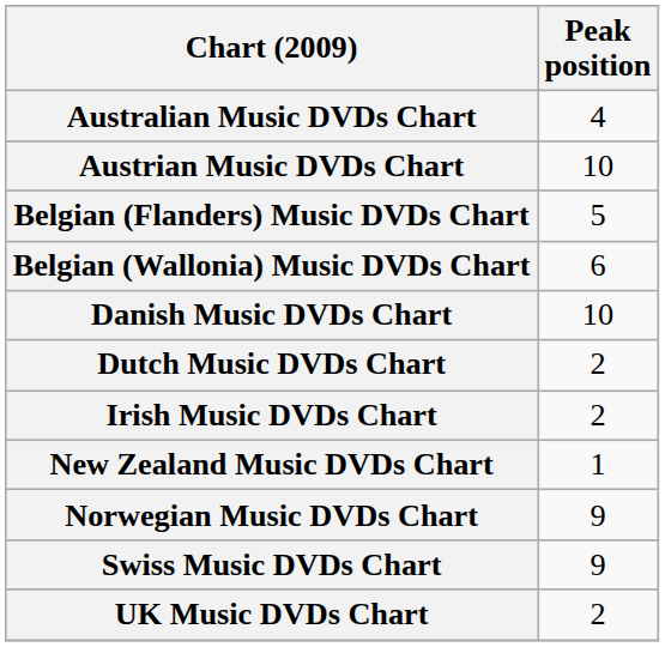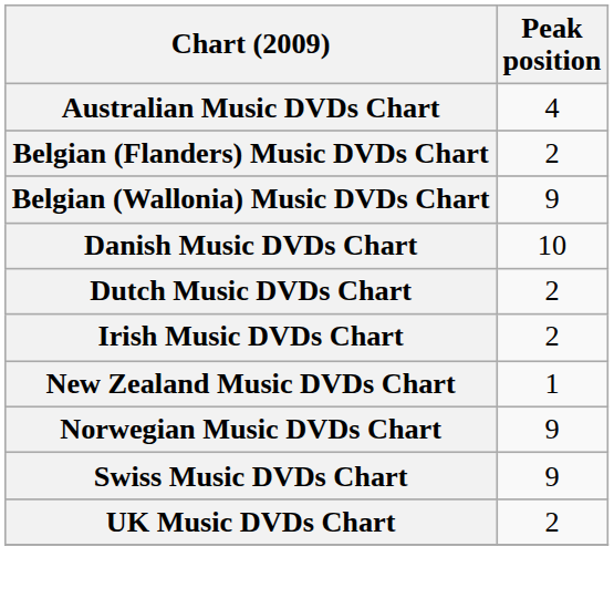- row: Austrian Music DVDs Chart | 10
Belgian (Flanders) Music DVDs Chart | Peak position: 5 -> 2
Belgian (Wallonia) Music DVDs Chart | Peak position: 6 -> 9
